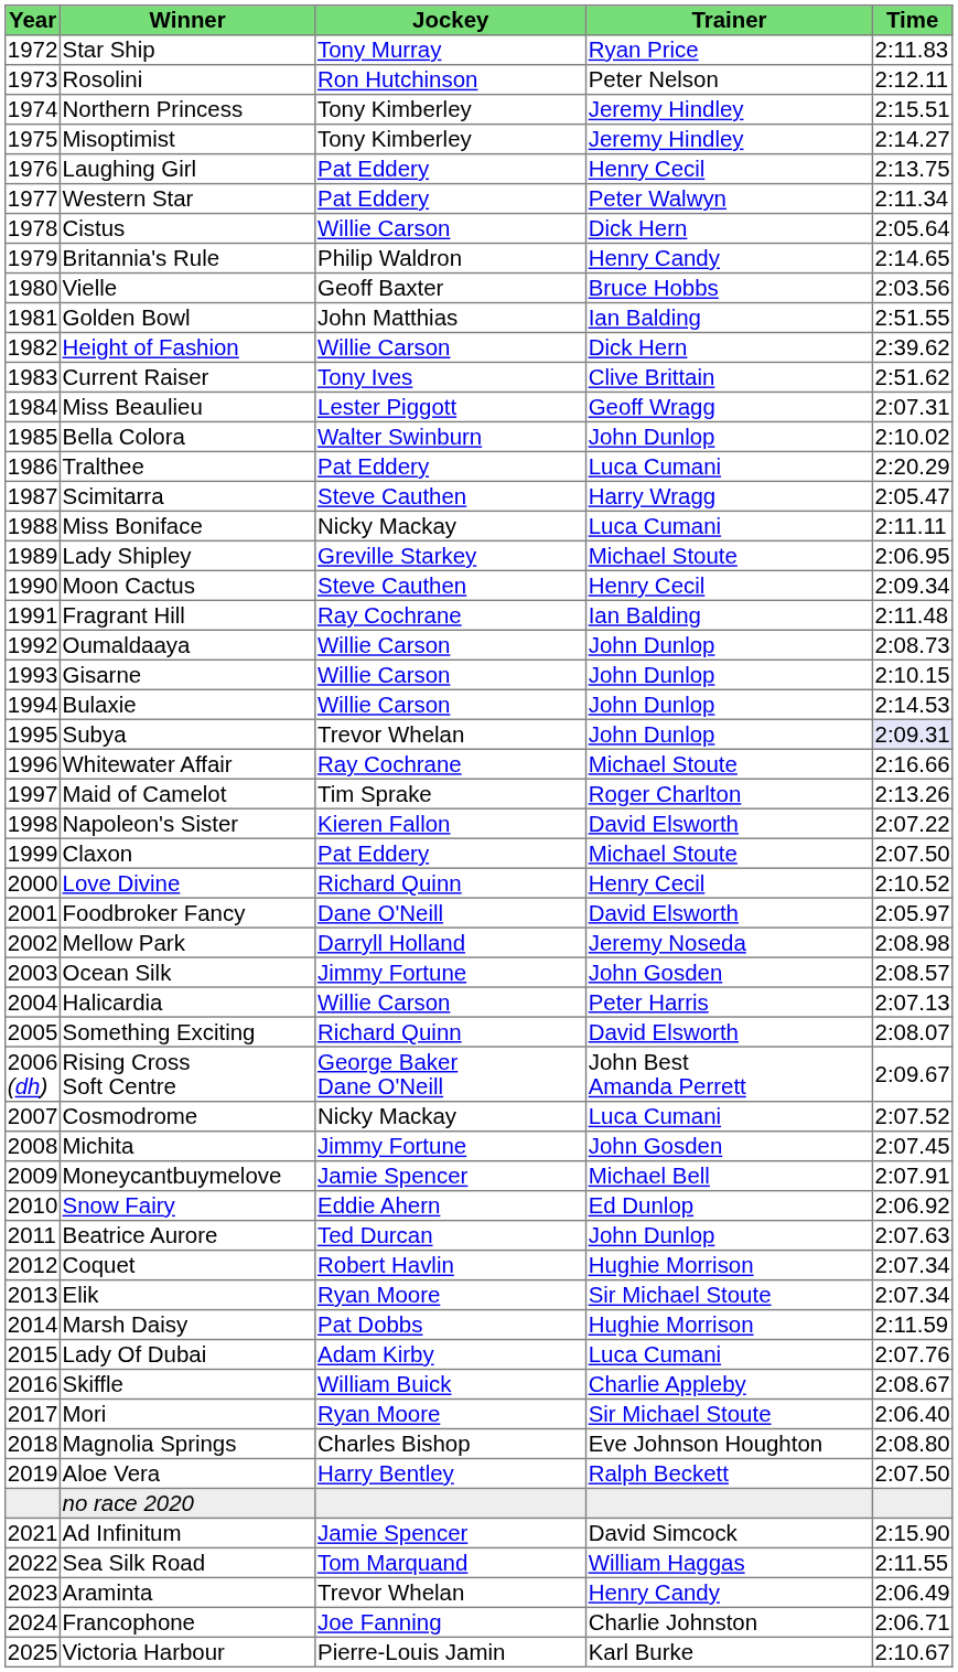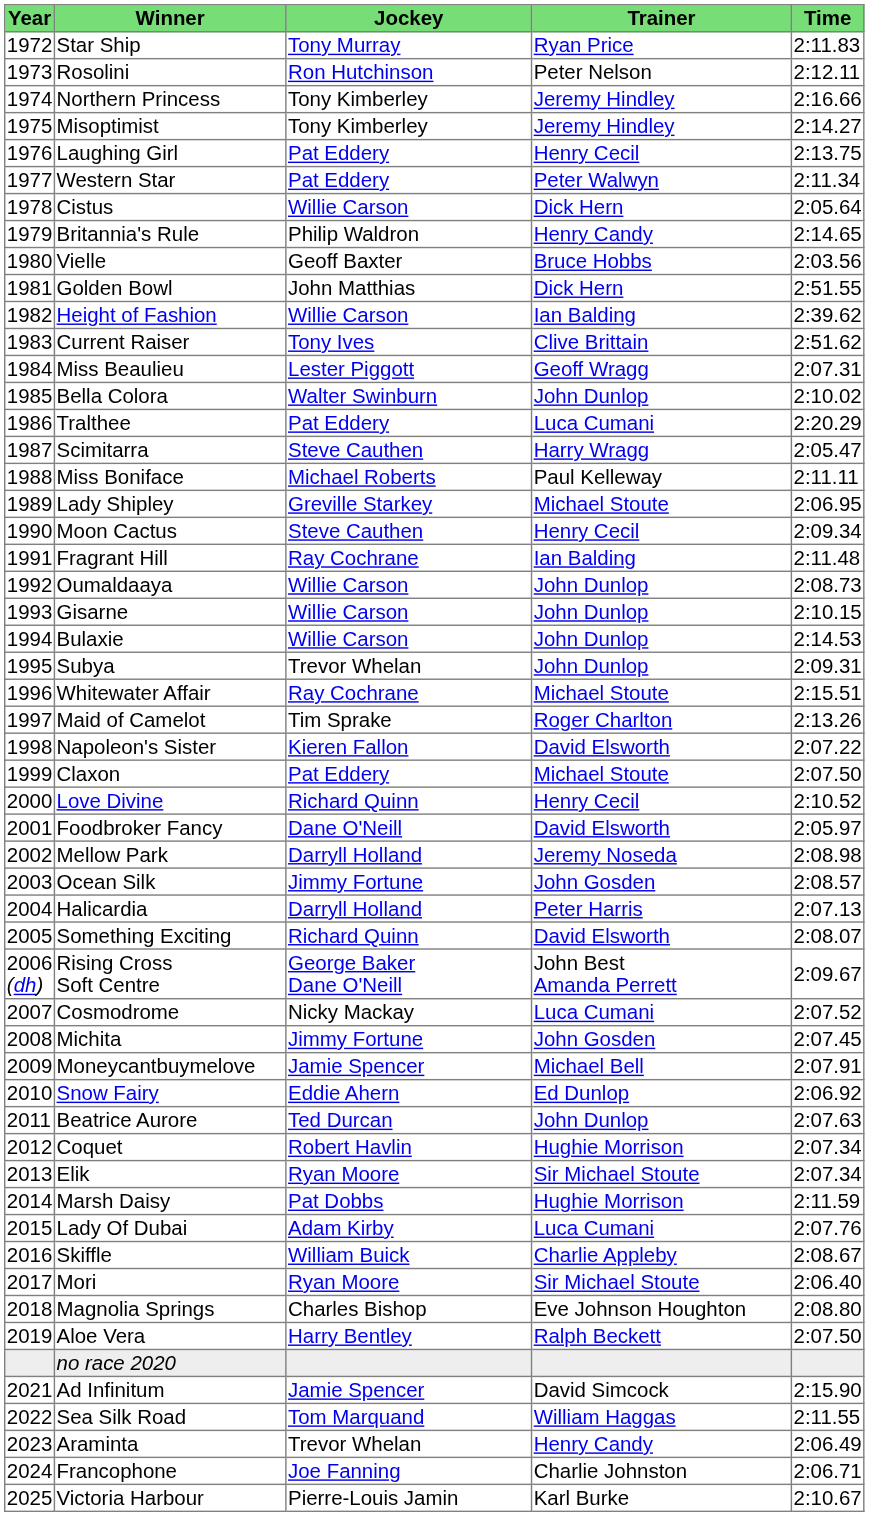Northern Princess | Time: 2:15.51 -> 2:16.66
Golden Bowl | Trainer: Ian Balding -> Dick Hern
Height of Fashion | Trainer: Dick Hern -> Ian Balding
Miss Boniface | Jockey: Nicky Mackay -> Michael Roberts
Miss Boniface | Trainer: Luca Cumani -> Paul Kelleway
Subya | Time: lavender background -> no background
Whitewater Affair | Time: 2:16.66 -> 2:15.51
Halicardia | Jockey: Willie Carson -> Darryll Holland
